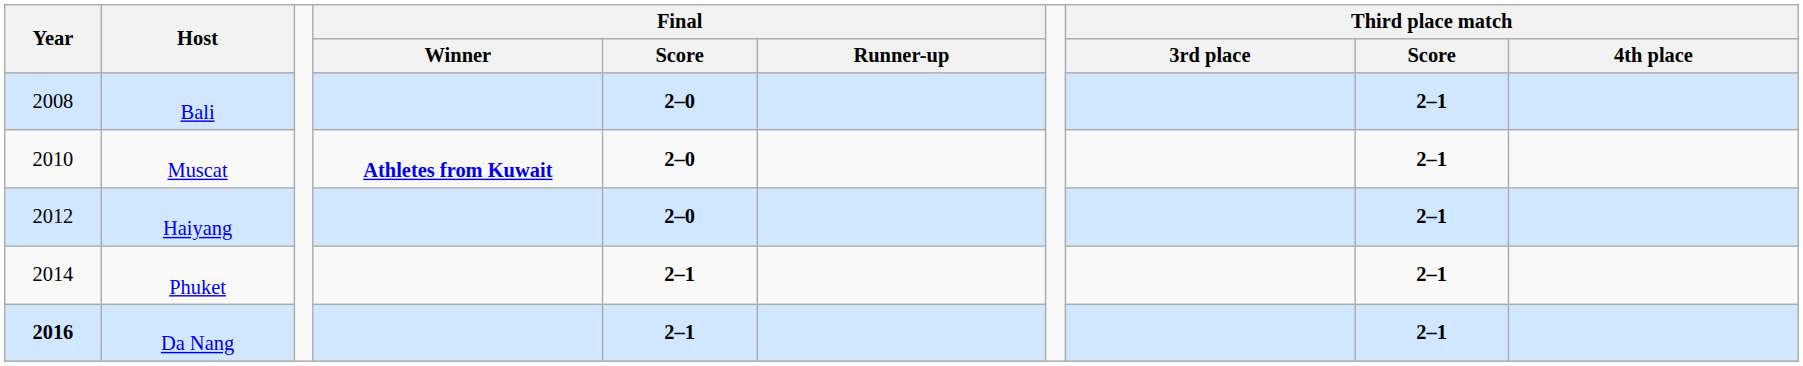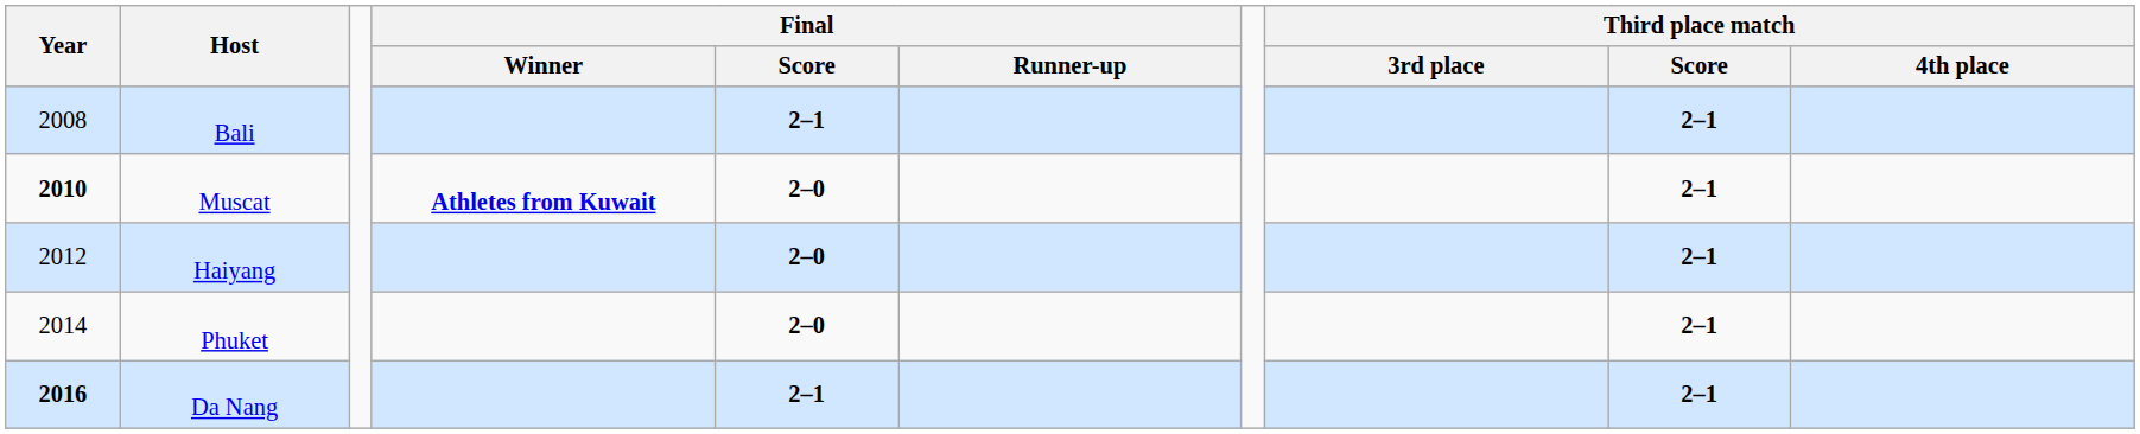Bali | Final / Score: 2–0 -> 2–1
Muscat | Year: normal -> bold
Phuket | Final / Score: 2–1 -> 2–0
